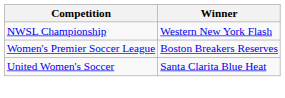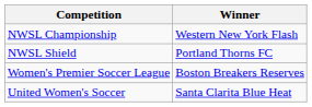+ row: NWSL Shield | Portland Thorns FC
